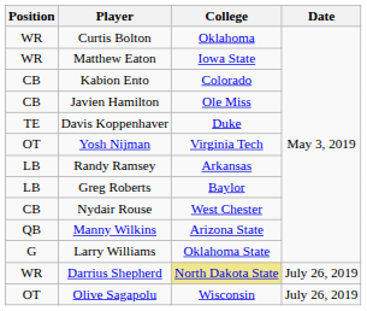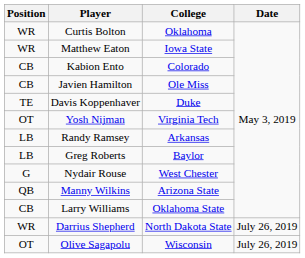Nydair Rouse | Position: CB -> G
Larry Williams | Position: G -> CB
Darrius Shepherd | College: khaki background -> no background
